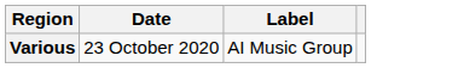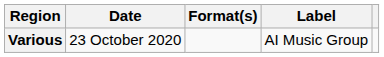+ column: Format(s)
